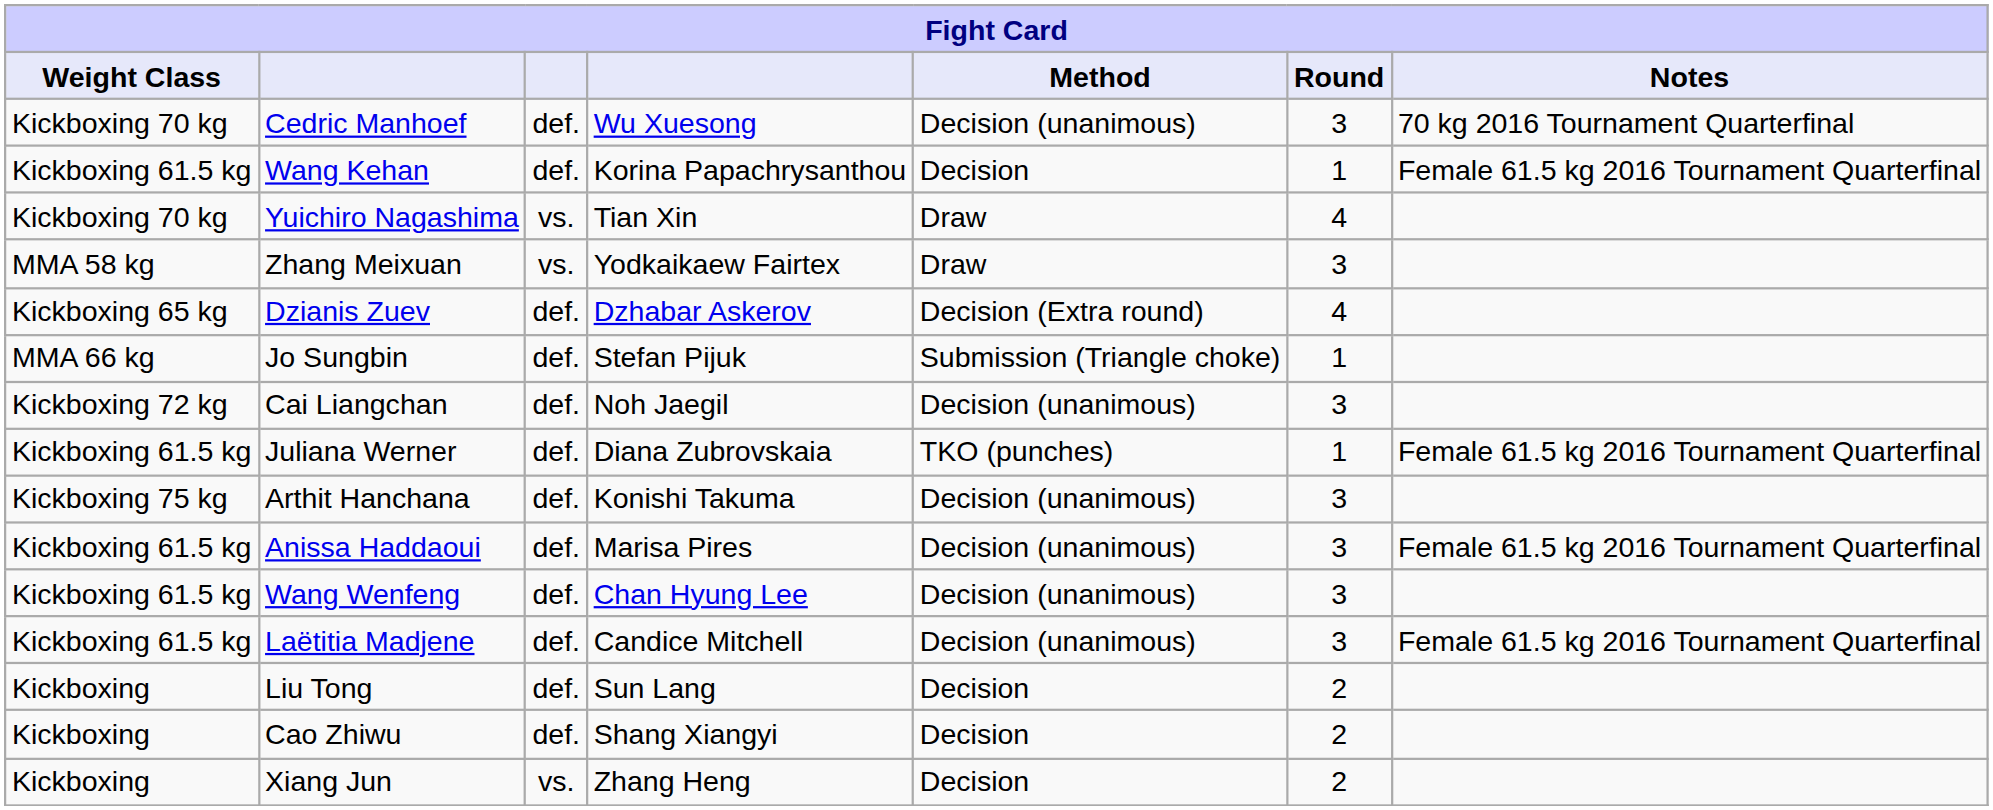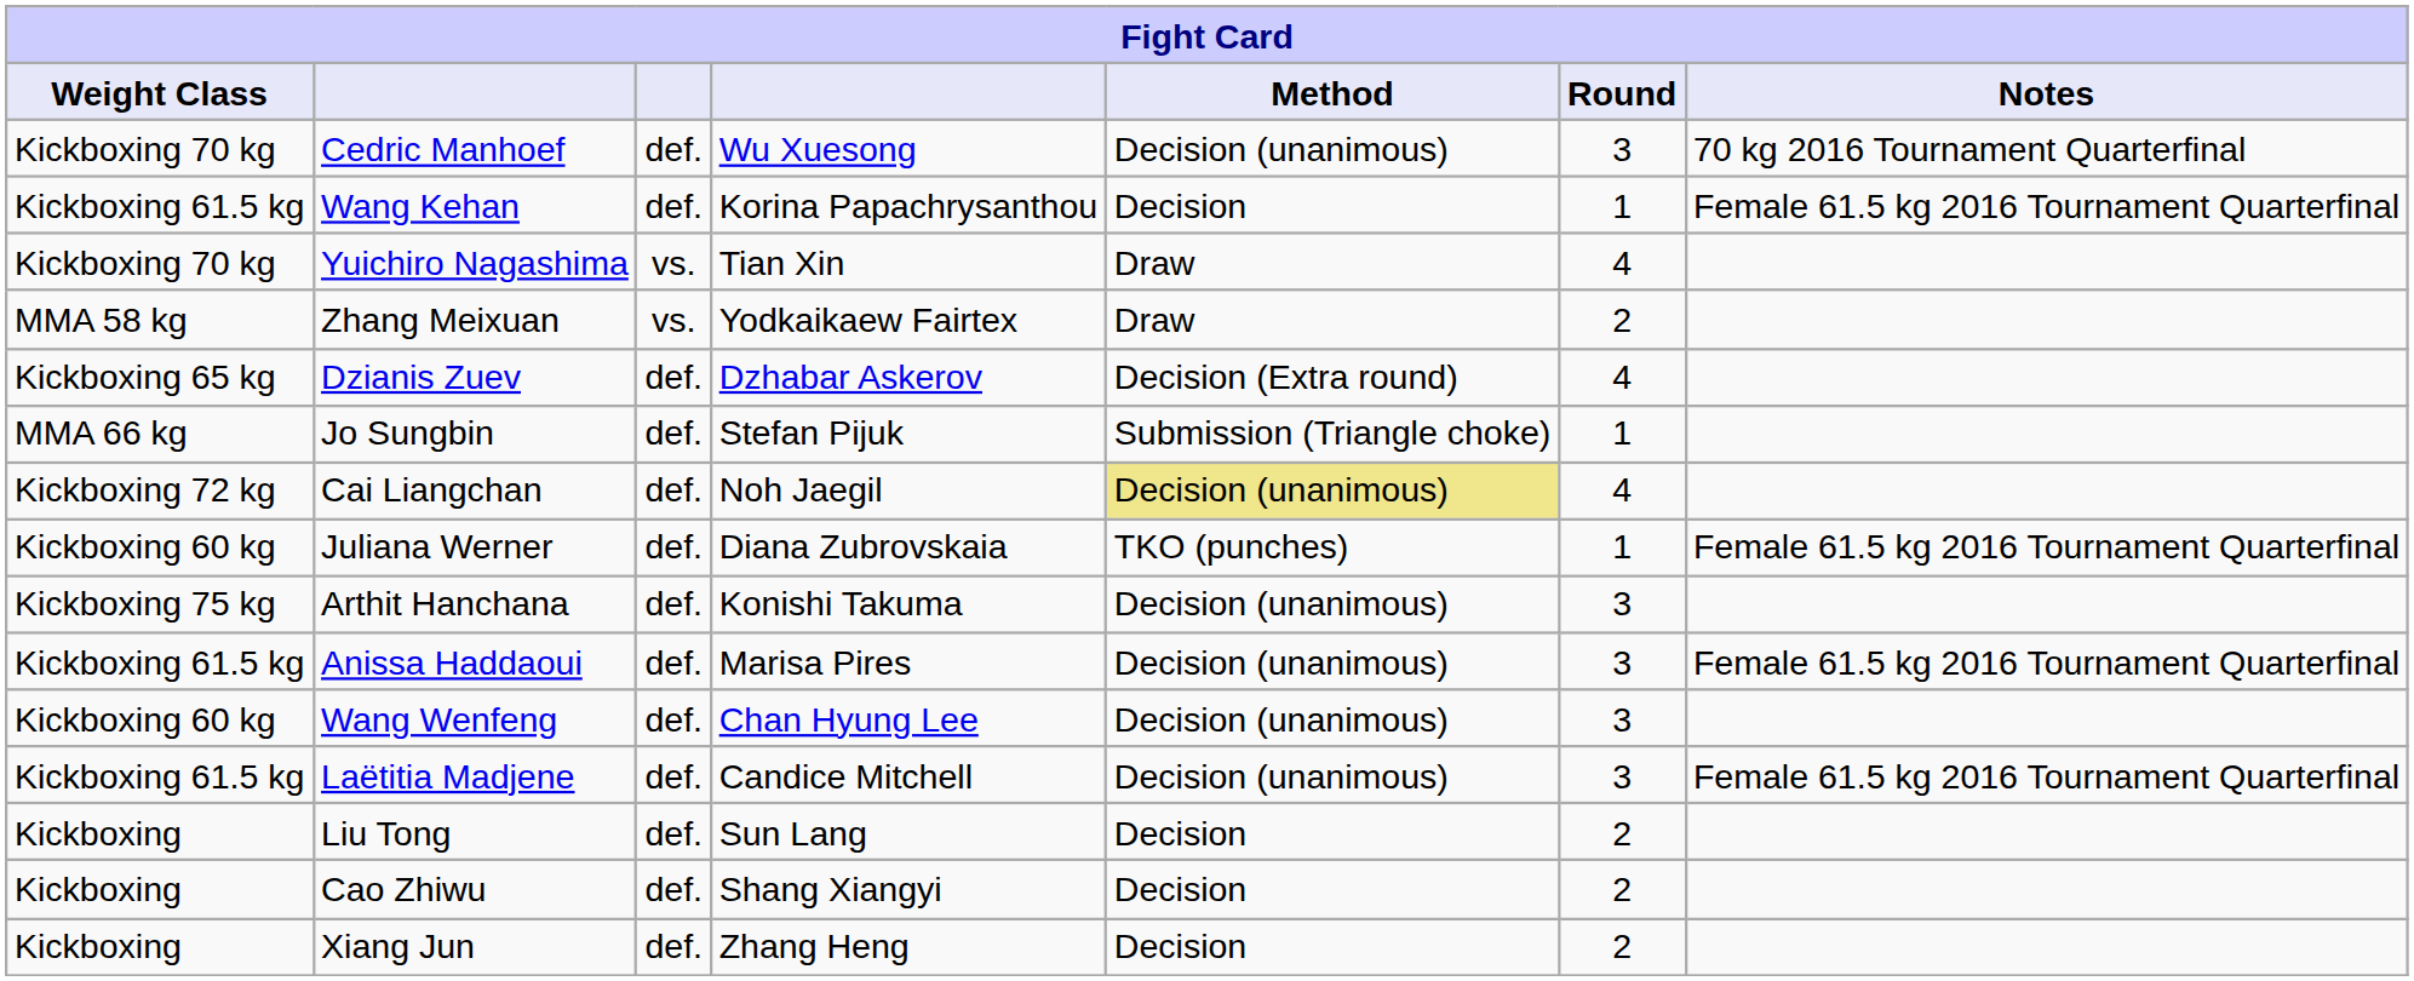Zhang Meixuan | Round: 3 -> 2
Cai Liangchan | Method: no background -> khaki background
Cai Liangchan | Round: 3 -> 4
Juliana Werner | Weight Class: Kickboxing 61.5 kg -> Kickboxing 60 kg
Wang Wenfeng | Weight Class: Kickboxing 61.5 kg -> Kickboxing 60 kg
Xiang Jun | column 3: vs. -> def.
